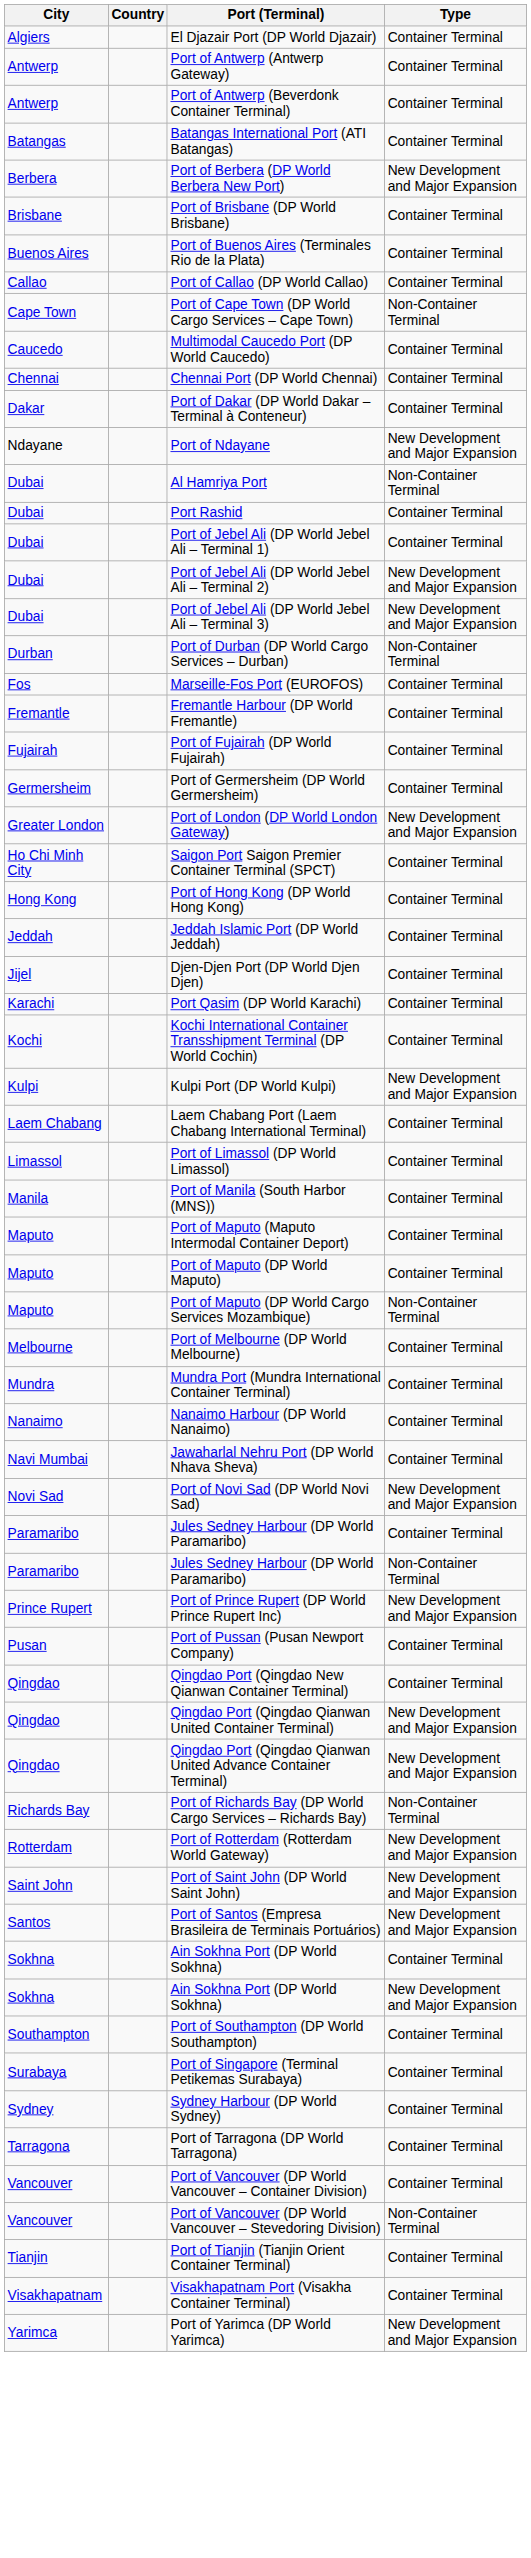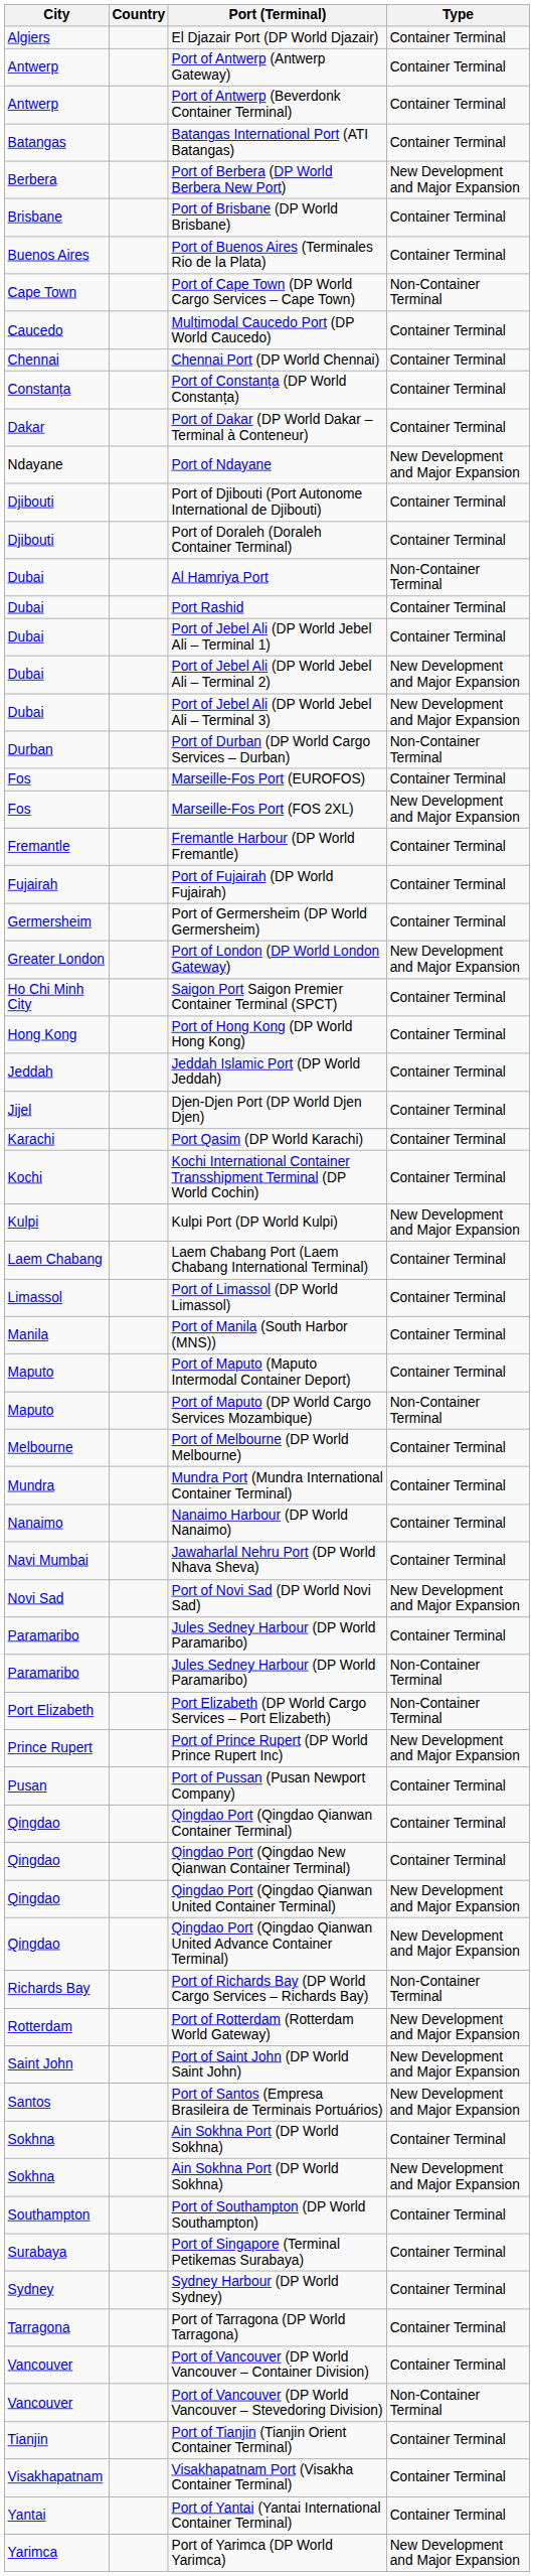- row: Callao | Port of Callao (DP World Callao) | Container Terminal
+ row: Constanța | Port of Constanța (DP World Constanța) | Container Terminal
+ row: Djibouti | Port of Djibouti (Port Autonome International de Djibouti) | Container Terminal
+ row: Djibouti | Port of Doraleh (Doraleh Container Terminal) | Container Terminal
+ row: Fos | Marseille-Fos Port (FOS 2XL) | New Development and Major Expansion
- row: Maputo | Port of Maputo (DP World Maputo) | Container Terminal
+ row: Port Elizabeth | Port Elizabeth (DP World Cargo Services – Port Elizabeth) | Non-Container Terminal
+ row: Qingdao | Qingdao Port (Qingdao Qianwan Container Terminal) | Container Terminal
+ row: Yantai | Port of Yantai (Yantai International Container Terminal) | Container Terminal
